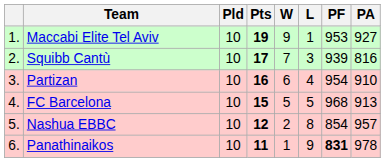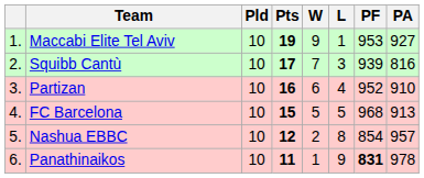Partizan | PF: 954 -> 952
